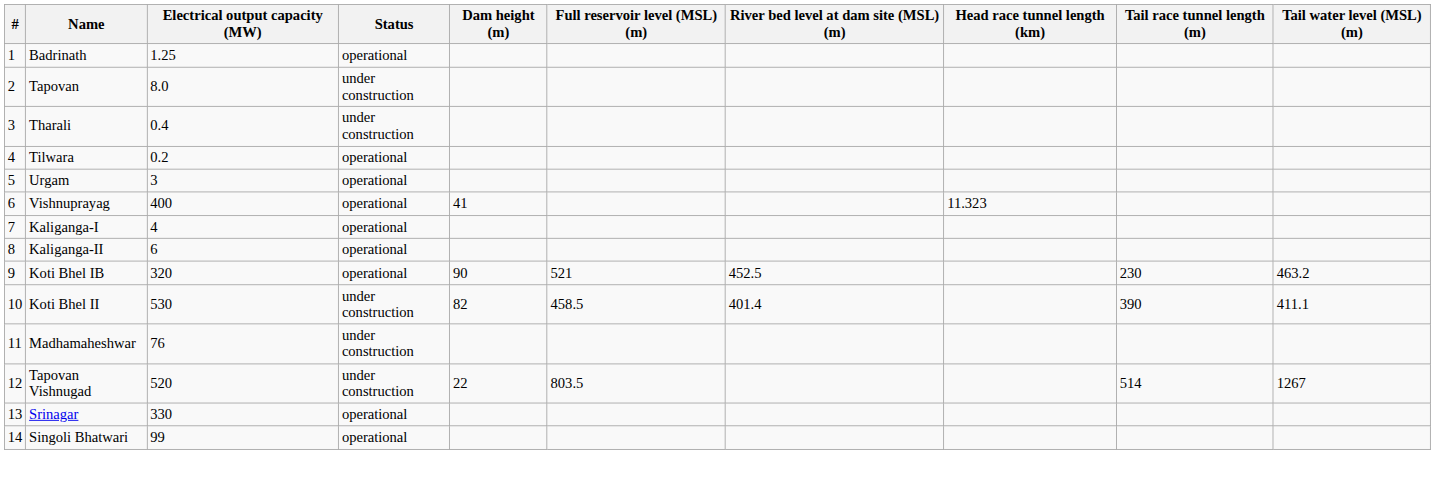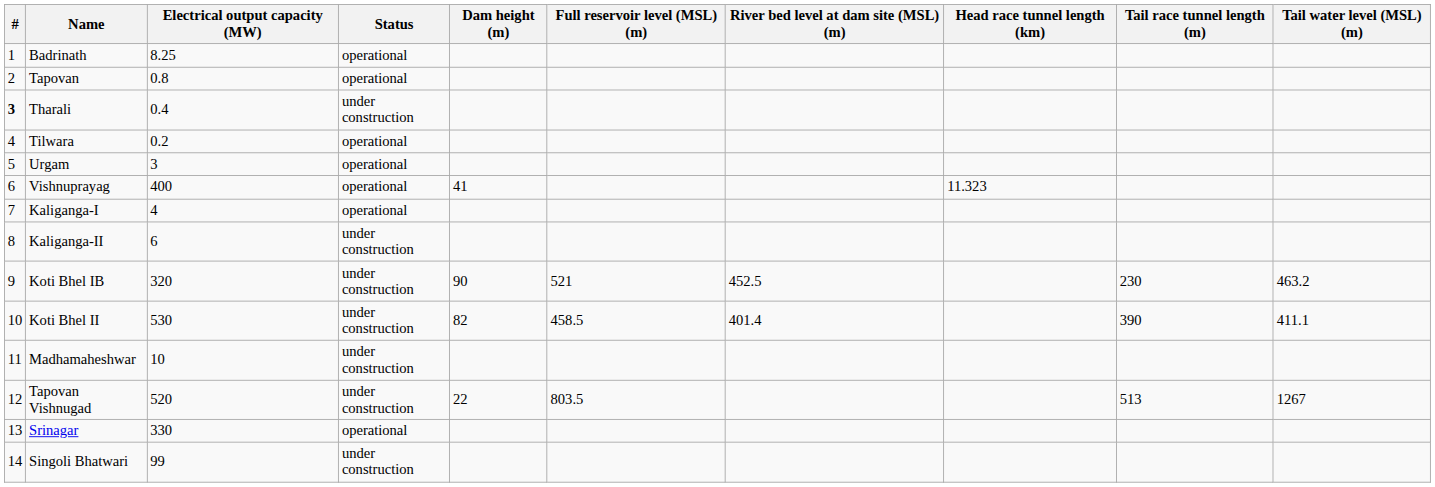Badrinath | Electrical output capacity (MW): 1.25 -> 8.25
Tapovan | Electrical output capacity (MW): 8.0 -> 0.8
Tapovan | Status: under construction -> operational
Tharali | #: normal -> bold
Kaliganga-II | Status: operational -> under construction
Koti Bhel IB | Status: operational -> under construction
Madhamaheshwar | Electrical output capacity (MW): 76 -> 10
Tapovan Vishnugad | Tail race tunnel length (m): 514 -> 513
Singoli Bhatwari | Status: operational -> under construction
